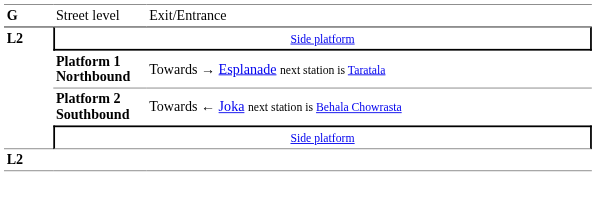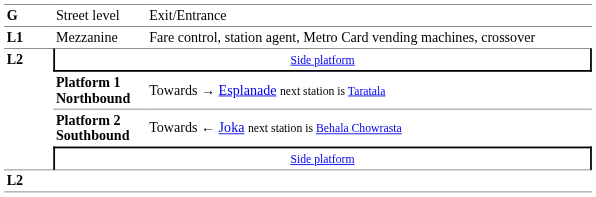+ row: L1 | Mezzanine | Fare control, station agent, Metro Card vending machines, crossover
